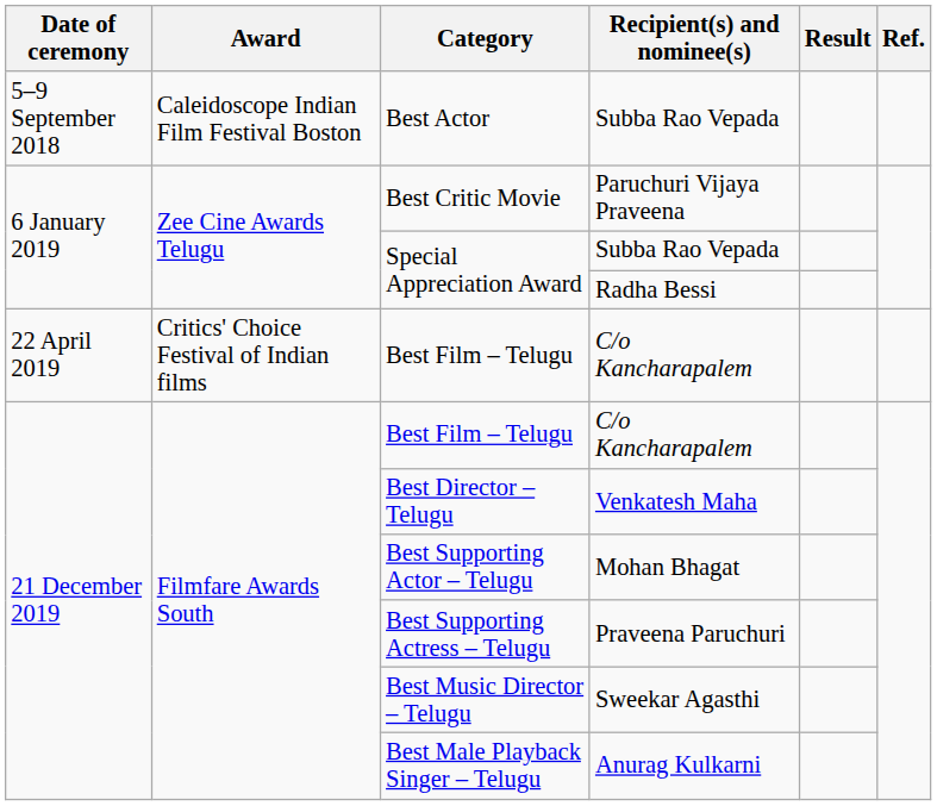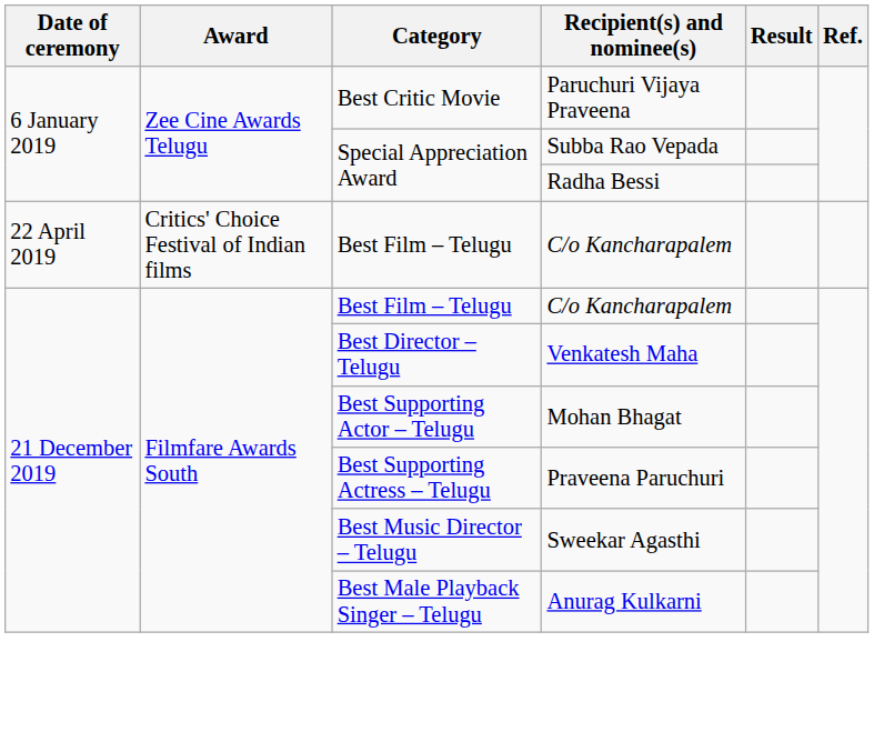- row: 5–9 September 2018 | Caleidoscope Indian Film Festival Boston | Best Actor | Subba Rao Vepada
